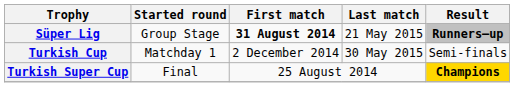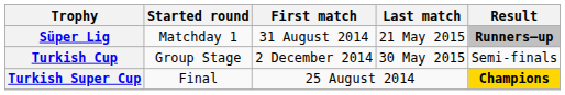Süper Lig | Started round: Group Stage -> Matchday 1
Süper Lig | First match: bold -> normal
Turkish Cup | Started round: Matchday 1 -> Group Stage
